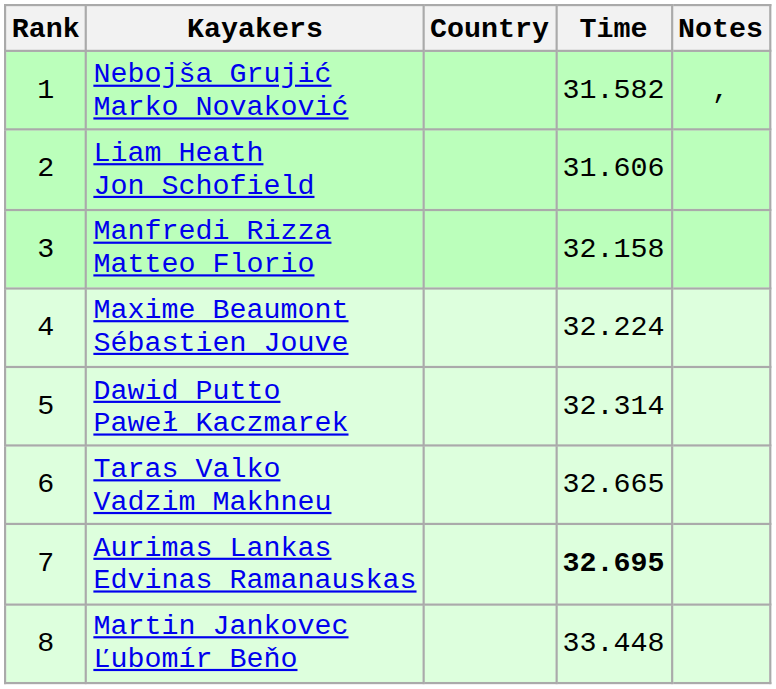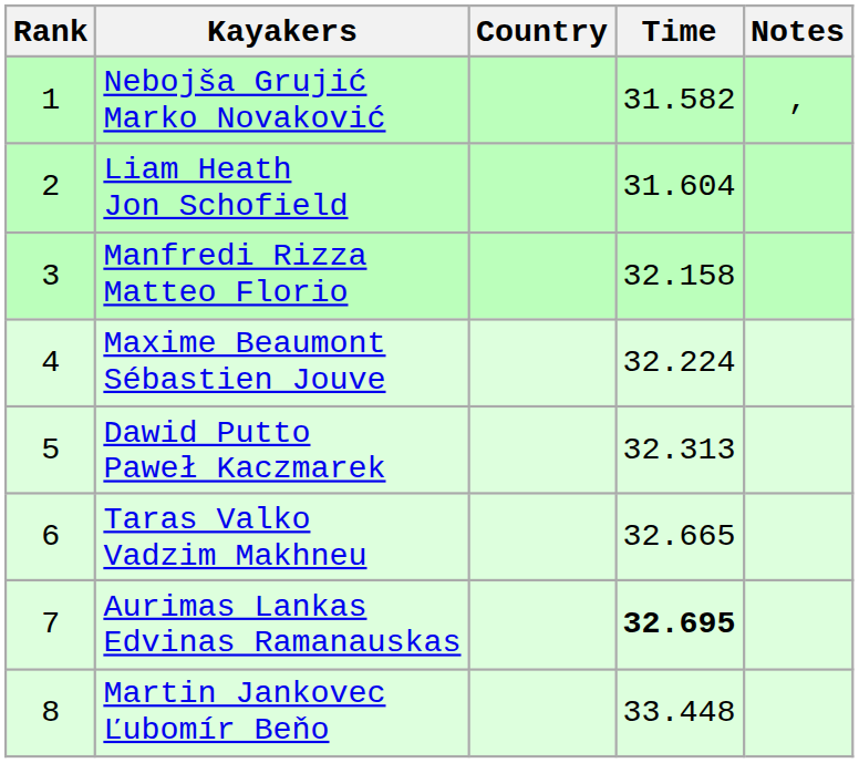Liam Heath Jon Schofield | Time: 31.606 -> 31.604
Dawid Putto Paweł Kaczmarek | Time: 32.314 -> 32.313
